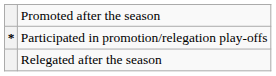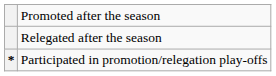rows swapped: Relegated after the season <-> Participated in promotion/relegation play-offs
